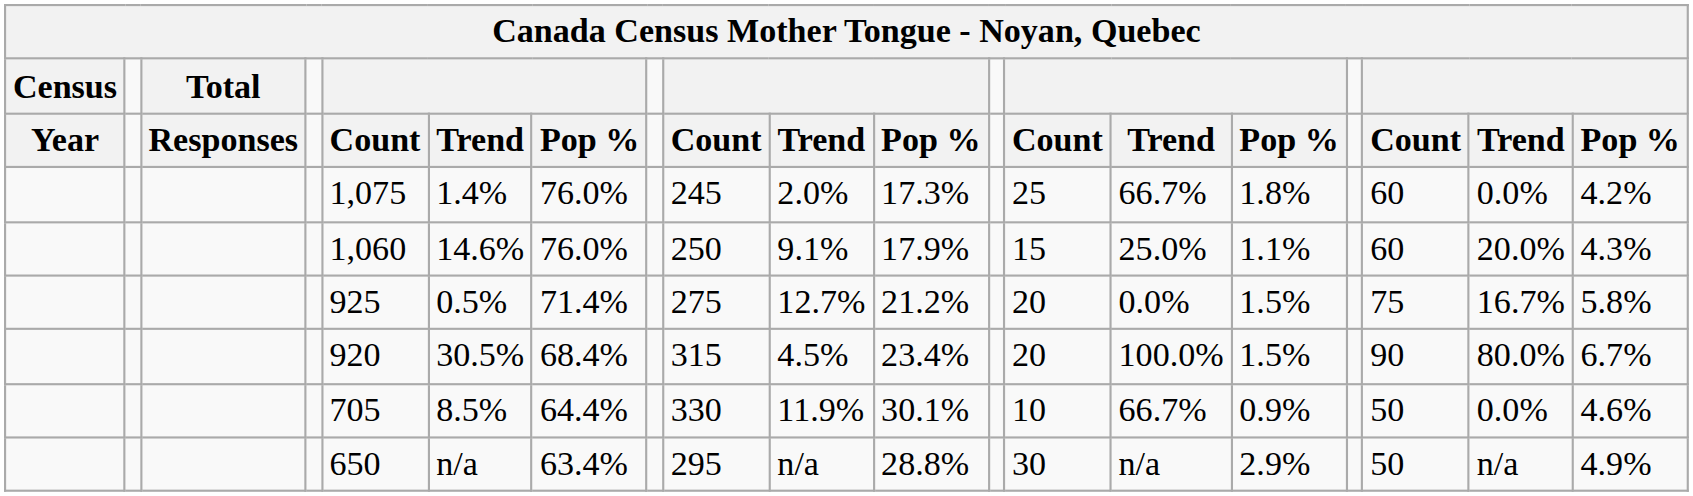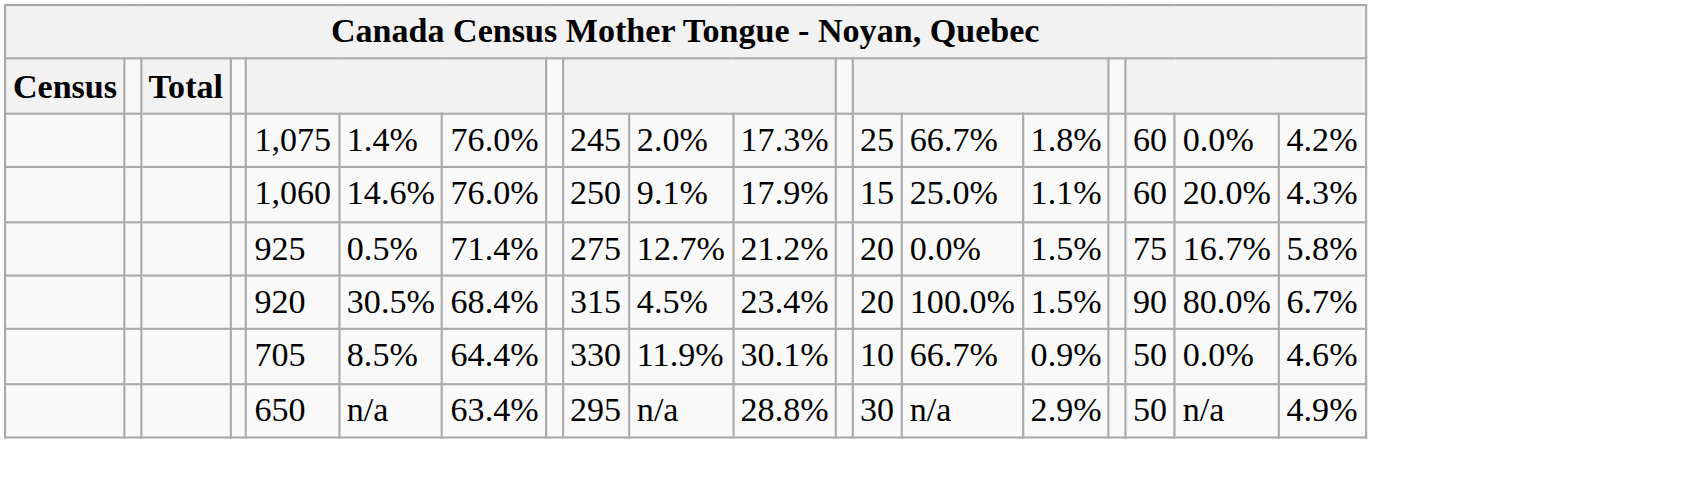- row: Year | Responses | Count | Trend | Pop % | Count | Trend | Pop % | Count | Trend | Pop % | Count | Trend | Pop %
